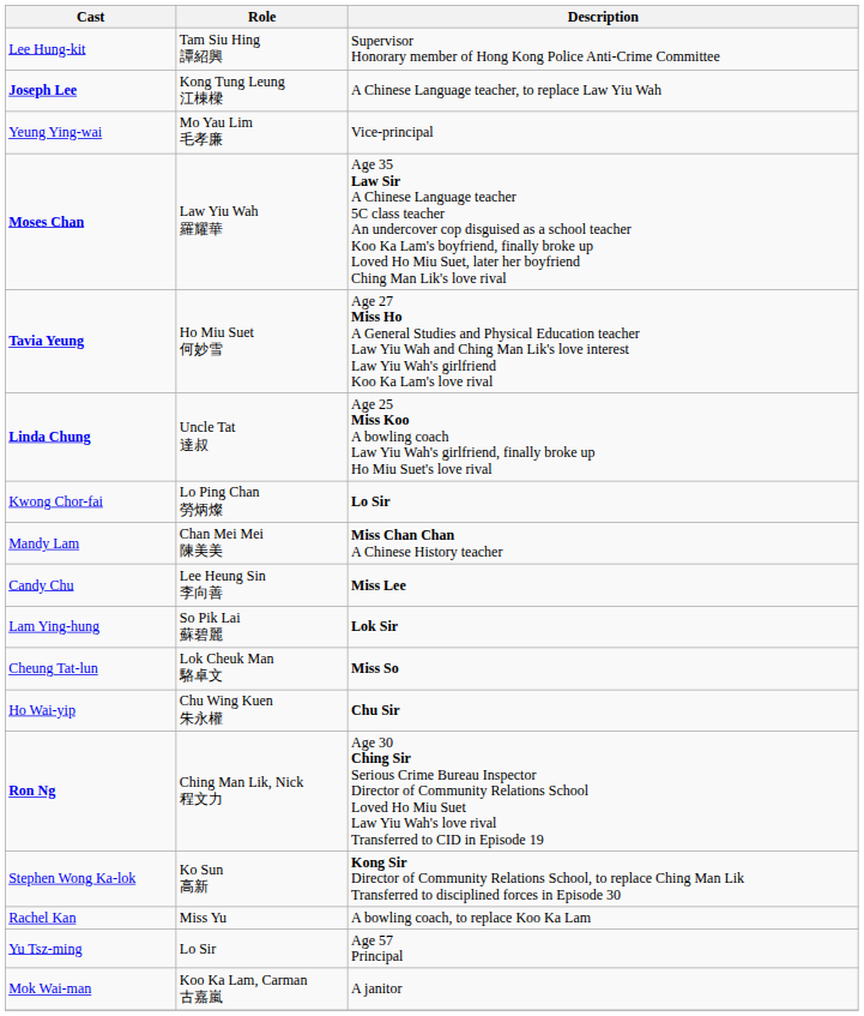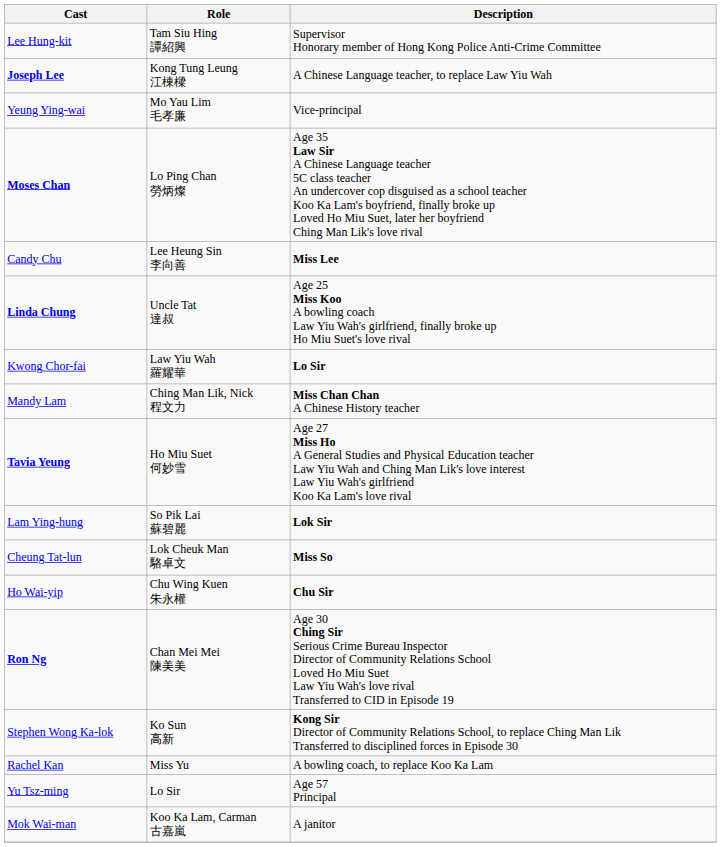Moses Chan | Role: Law Yiu Wah 羅耀華 -> Lo Ping Chan 勞炳燦
rows swapped: Tavia Yeung <-> Candy Chu
Kwong Chor-fai | Role: Lo Ping Chan 勞炳燦 -> Law Yiu Wah 羅耀華
Mandy Lam | Role: Chan Mei Mei 陳美美 -> Ching Man Lik, Nick 程文力
Ron Ng | Role: Ching Man Lik, Nick 程文力 -> Chan Mei Mei 陳美美
